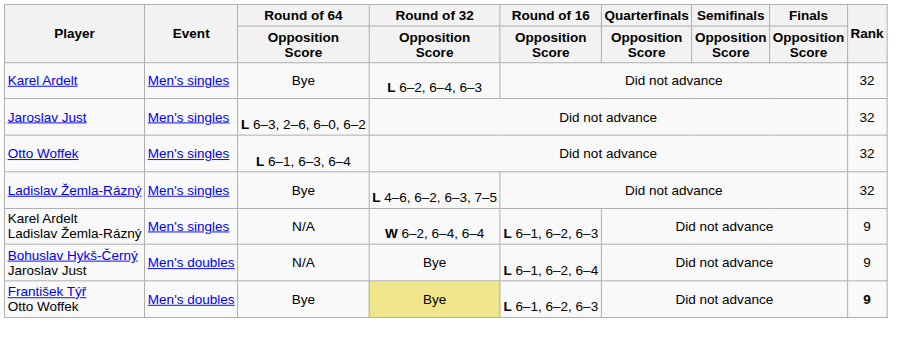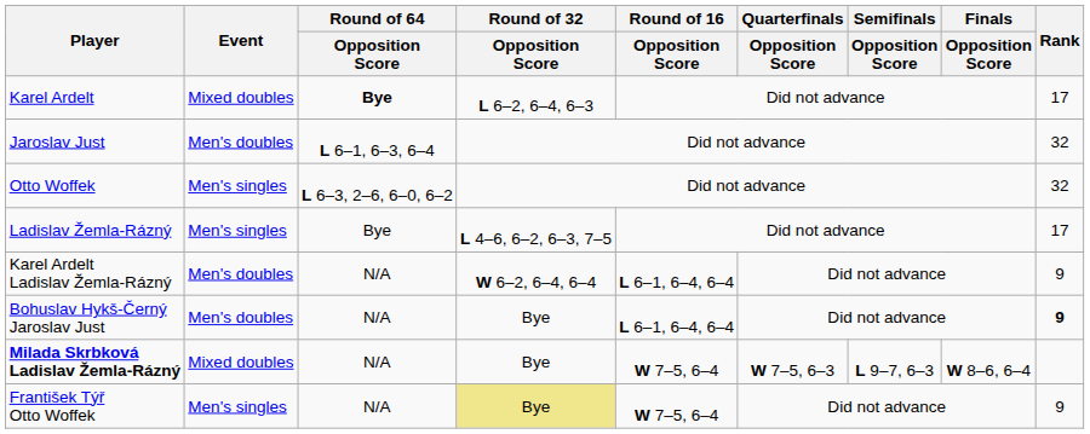Karel Ardelt | Event: Men's singles -> Mixed doubles
Karel Ardelt | Round of 64 / Opposition Score: normal -> bold
Karel Ardelt | Rank: 32 -> 17
Jaroslav Just | Event: Men's singles -> Men's doubles
Jaroslav Just | Round of 64 / Opposition Score: L 6–3, 2–6, 6–0, 6–2 -> L 6–1, 6–3, 6–4
Otto Woffek | Round of 64 / Opposition Score: L 6–1, 6–3, 6–4 -> L 6–3, 2–6, 6–0, 6–2
Ladislav Žemla-Rázný | Rank: 32 -> 17
Karel Ardelt Ladislav Žemla-Rázný | Event: Men's singles -> Men's doubles
Karel Ardelt Ladislav Žemla-Rázný | Round of 16 / Opposition Score: L 6–1, 6–2, 6–3 -> L 6–1, 6–4, 6–4
Bohuslav Hykš-Černý Jaroslav Just | Round of 16 / Opposition Score: L 6–1, 6–2, 6–4 -> L 6–1, 6–4, 6–4
Bohuslav Hykš-Černý Jaroslav Just | Rank: normal -> bold
+ row: Milada Skrbková Ladislav Žemla-Rázný | Mixed doubles | N/A | Bye | W 7–5, 6–4 | W 7–5, 6–3 | L 9–7, 6–3 | W 8–6, 6–4
František Týř Otto Woffek | Event: Men's doubles -> Men's singles
František Týř Otto Woffek | Round of 64 / Opposition Score: Bye -> N/A
František Týř Otto Woffek | Round of 16 / Opposition Score: L 6–1, 6–2, 6–3 -> W 7–5, 6–4
František Týř Otto Woffek | Rank: bold -> normal
